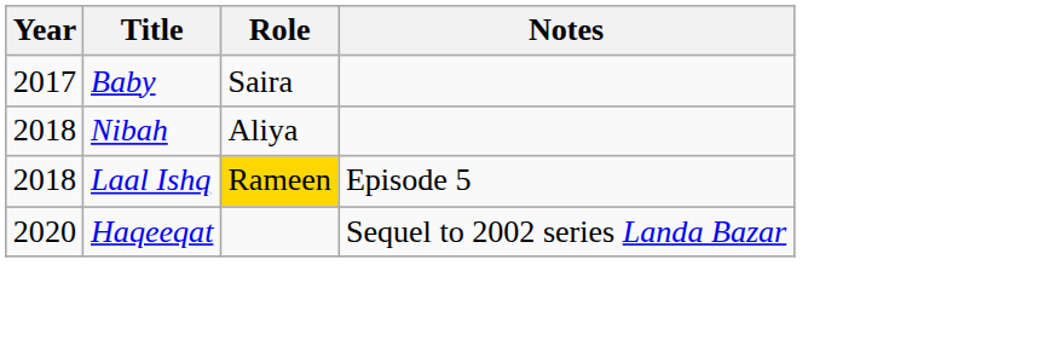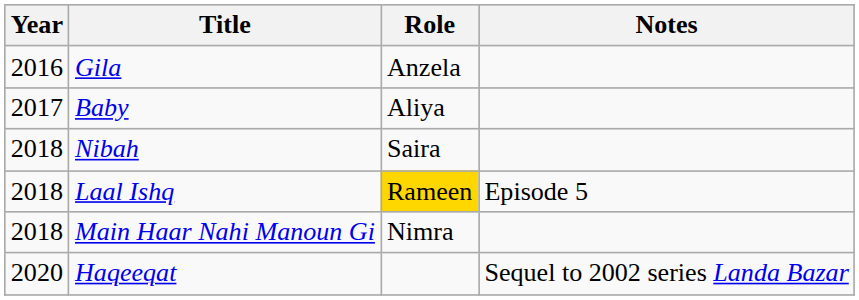+ row: 2016 | Gila | Anzela
Baby | Role: Saira -> Aliya
Nibah | Role: Aliya -> Saira
+ row: 2018 | Main Haar Nahi Manoun Gi | Nimra
